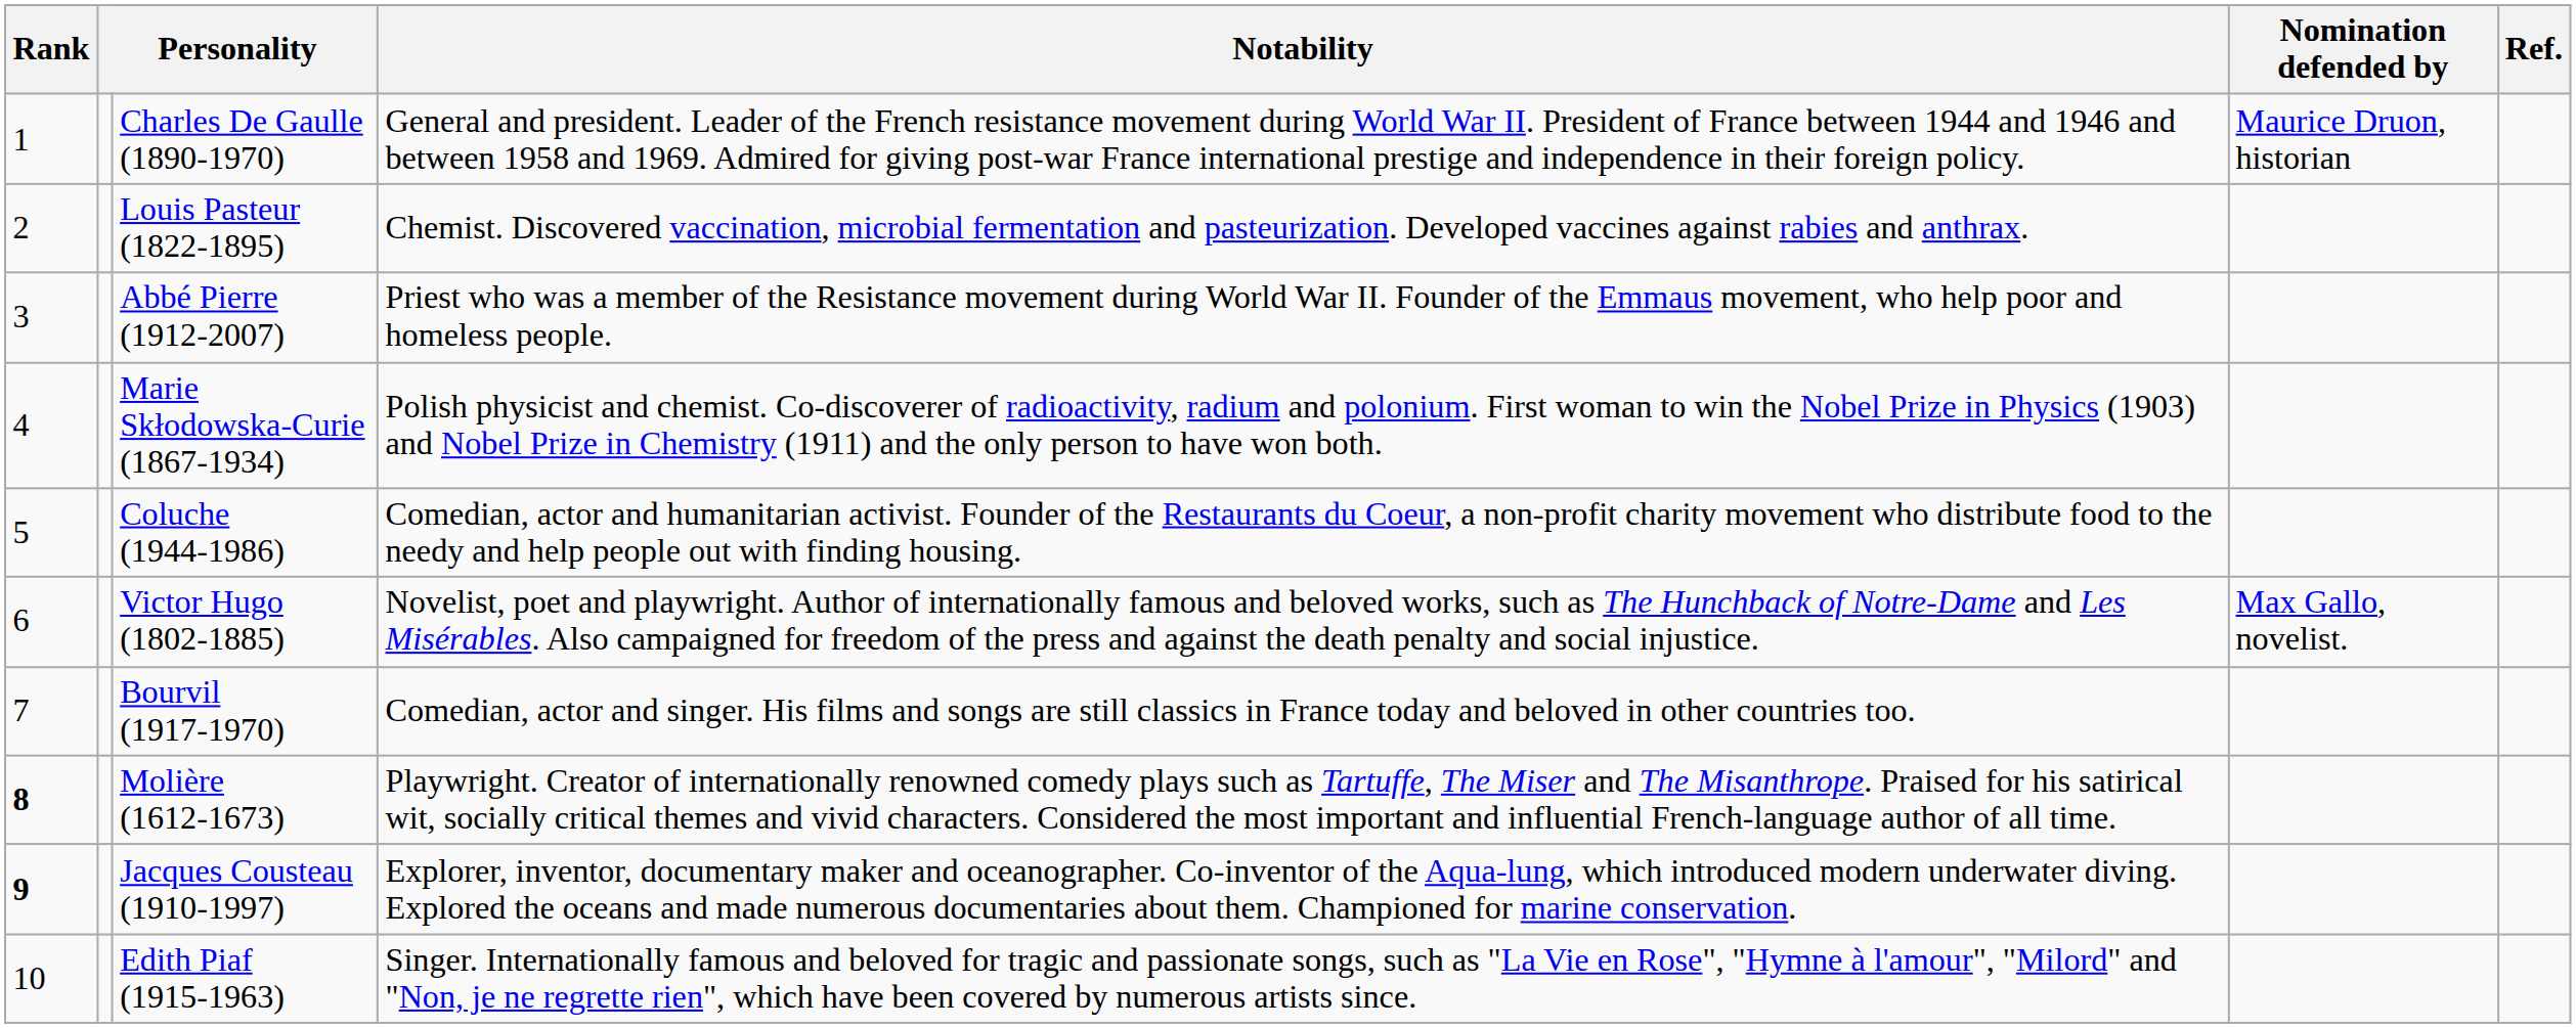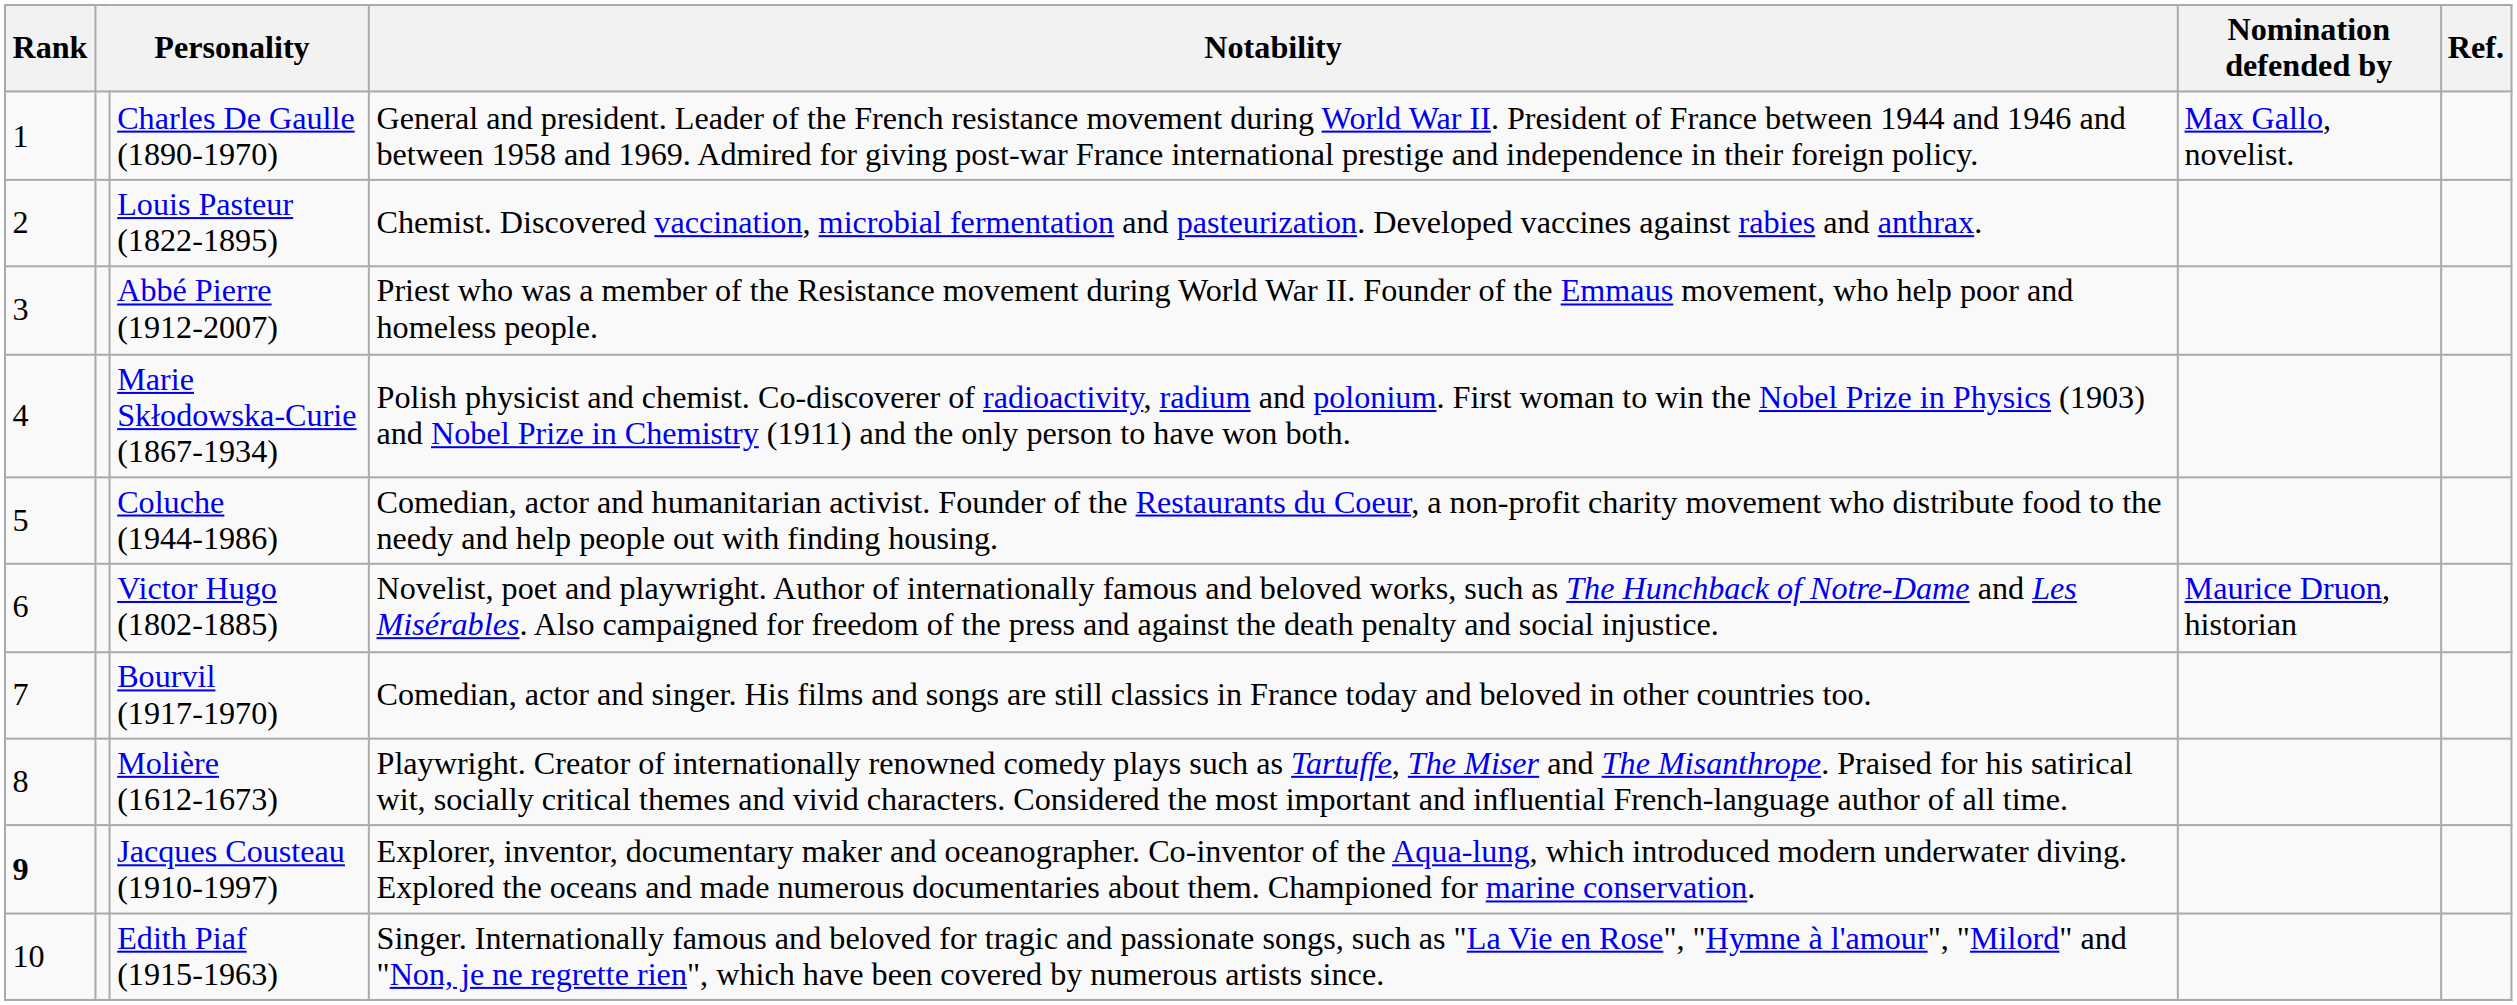Charles De Gaulle (1890-1970) | Nomination defended by: Maurice Druon, historian -> Max Gallo, novelist.
Victor Hugo (1802-1885) | Nomination defended by: Max Gallo, novelist. -> Maurice Druon, historian
Molière (1612-1673) | Rank: bold -> normal
